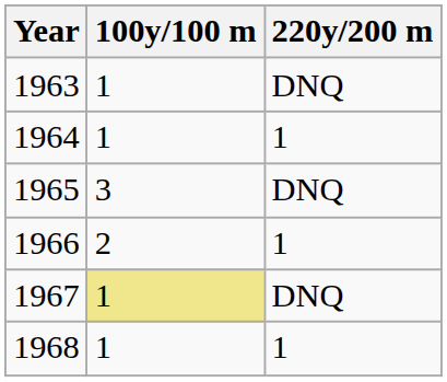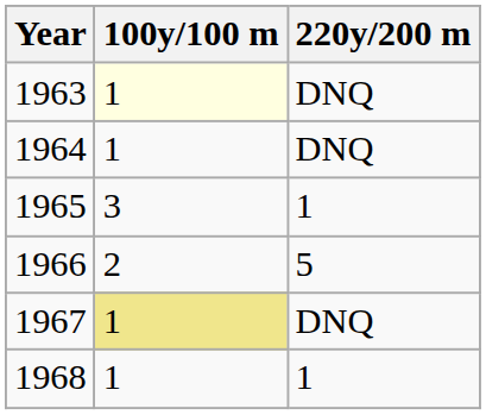1963 | 100y/100 m: no background -> lightyellow background
1964 | 220y/200 m: 1 -> DNQ
1965 | 220y/200 m: DNQ -> 1
1966 | 220y/200 m: 1 -> 5
